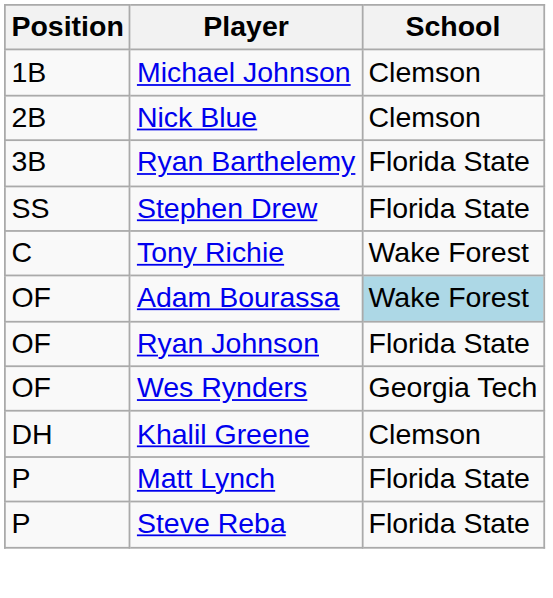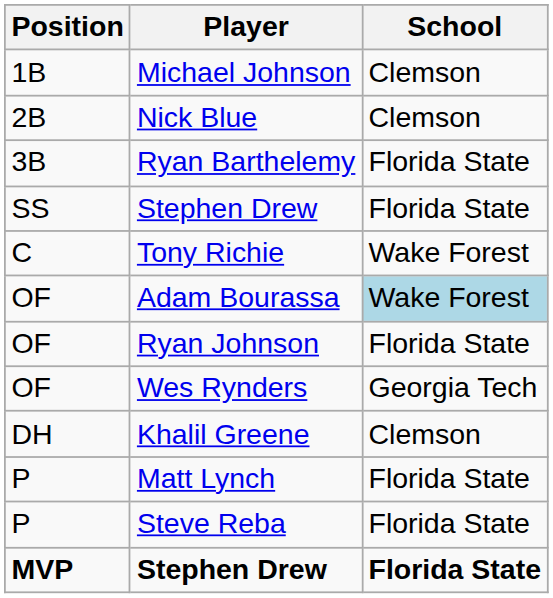+ row: MVP | Stephen Drew | Florida State
